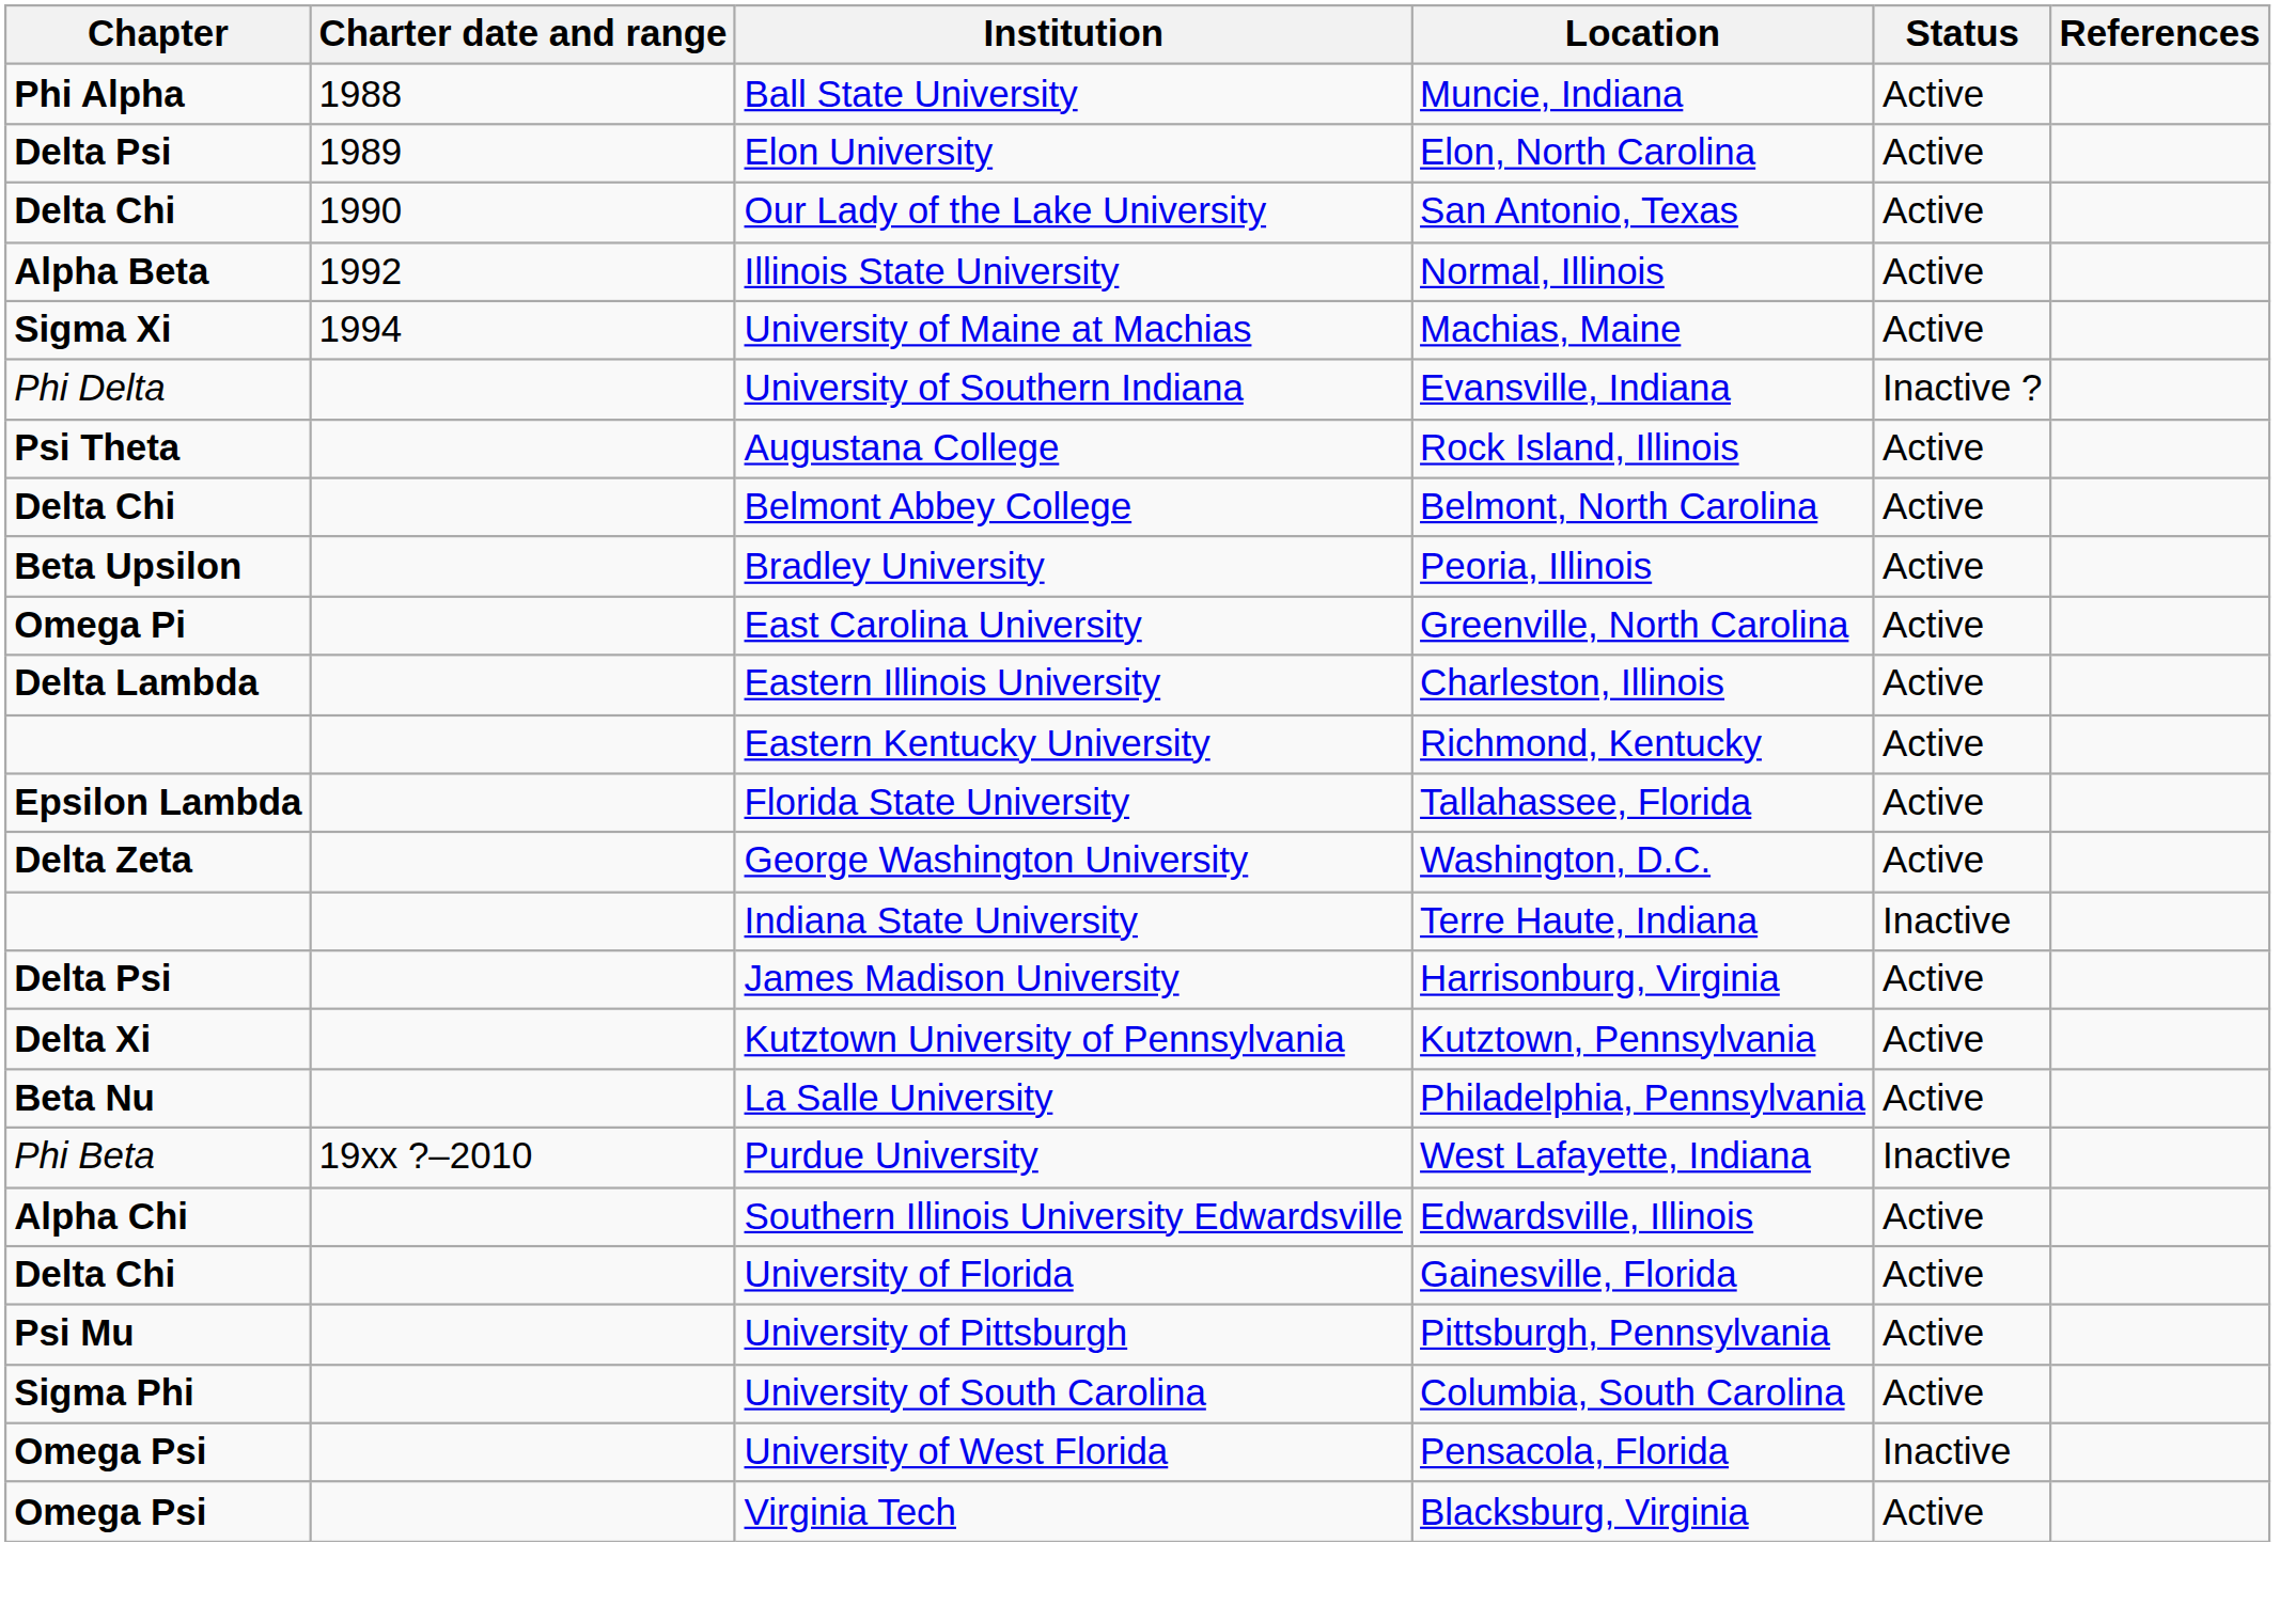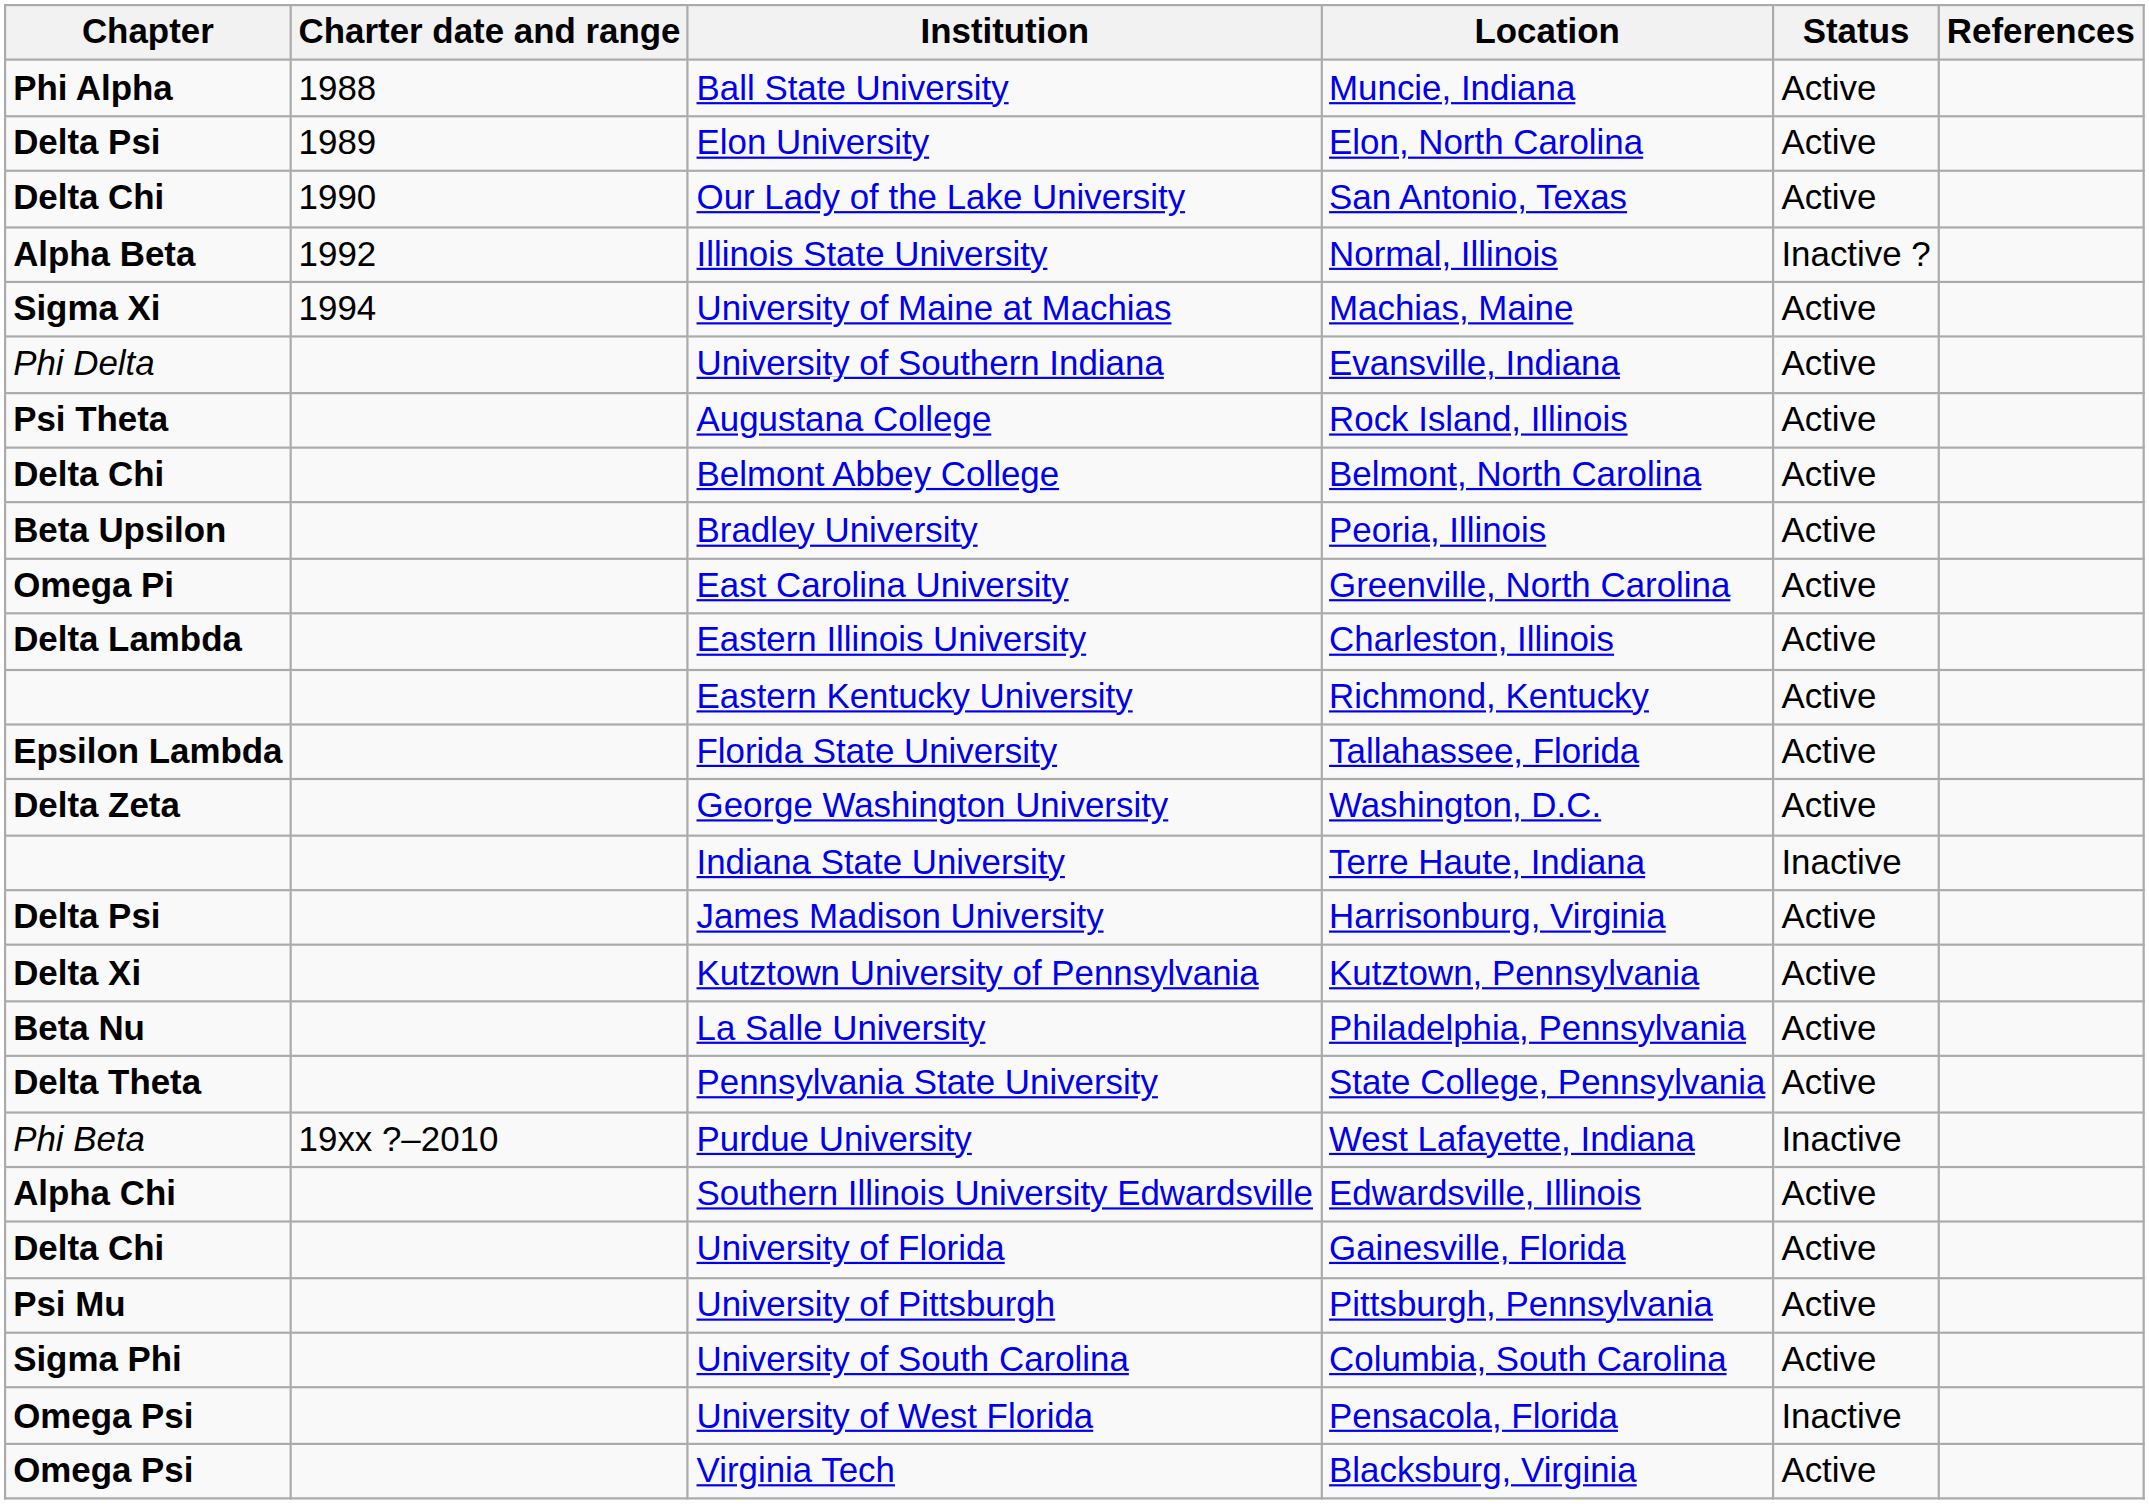Illinois State University | Status: Active -> Inactive ?
University of Southern Indiana | Status: Inactive ? -> Active
+ row: Delta Theta | Pennsylvania State University | State College, Pennsylvania | Active
